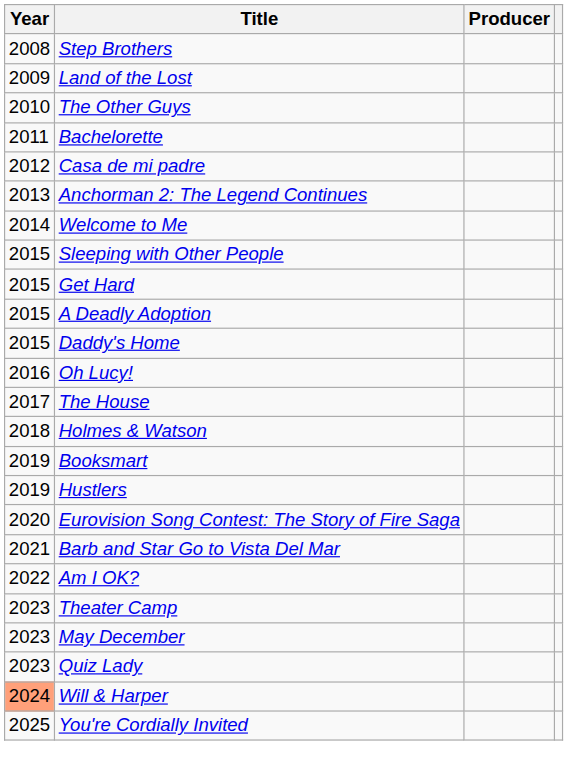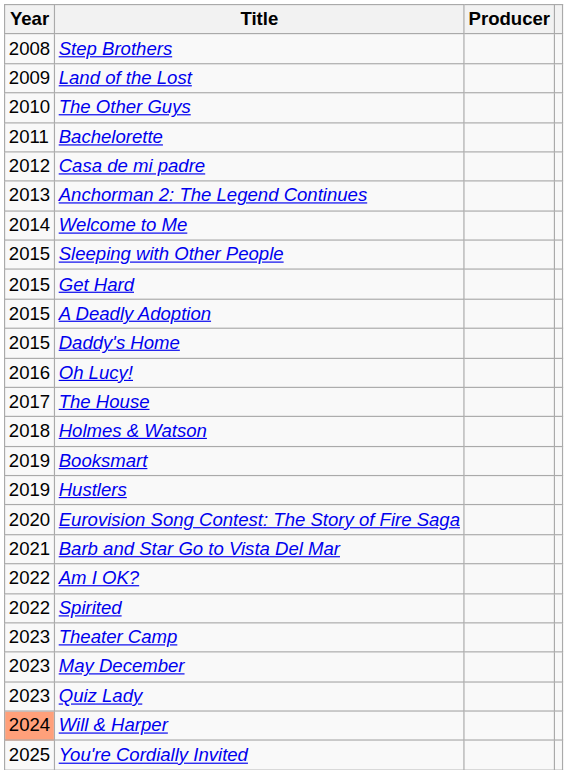+ row: 2022 | Spirited
